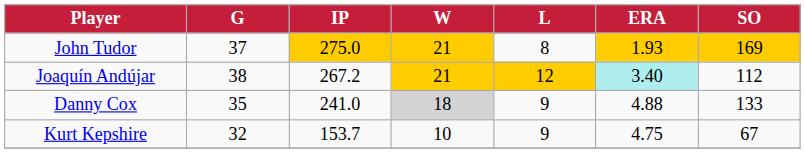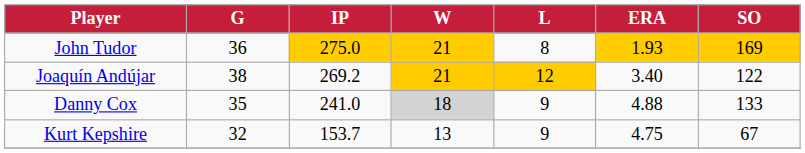John Tudor | G: 37 -> 36
Joaquín Andújar | IP: 267.2 -> 269.2
Joaquín Andújar | ERA: paleturquoise background -> no background
Joaquín Andújar | SO: 112 -> 122
Kurt Kepshire | W: 10 -> 13
